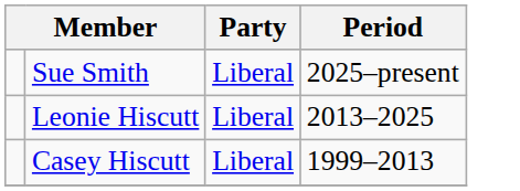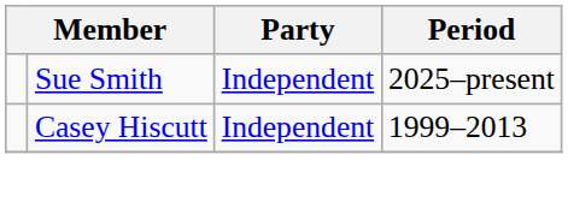Sue Smith | Party: Liberal -> Independent
- row: Leonie Hiscutt | Liberal | 2013–2025
Casey Hiscutt | Party: Liberal -> Independent
